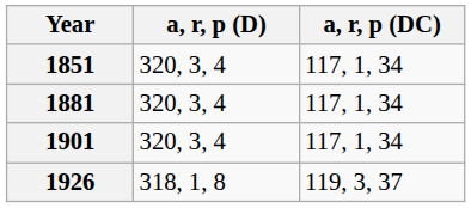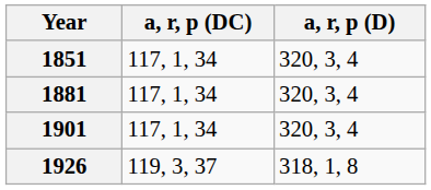columns swapped: a, r, p (D) <-> a, r, p (DC)
